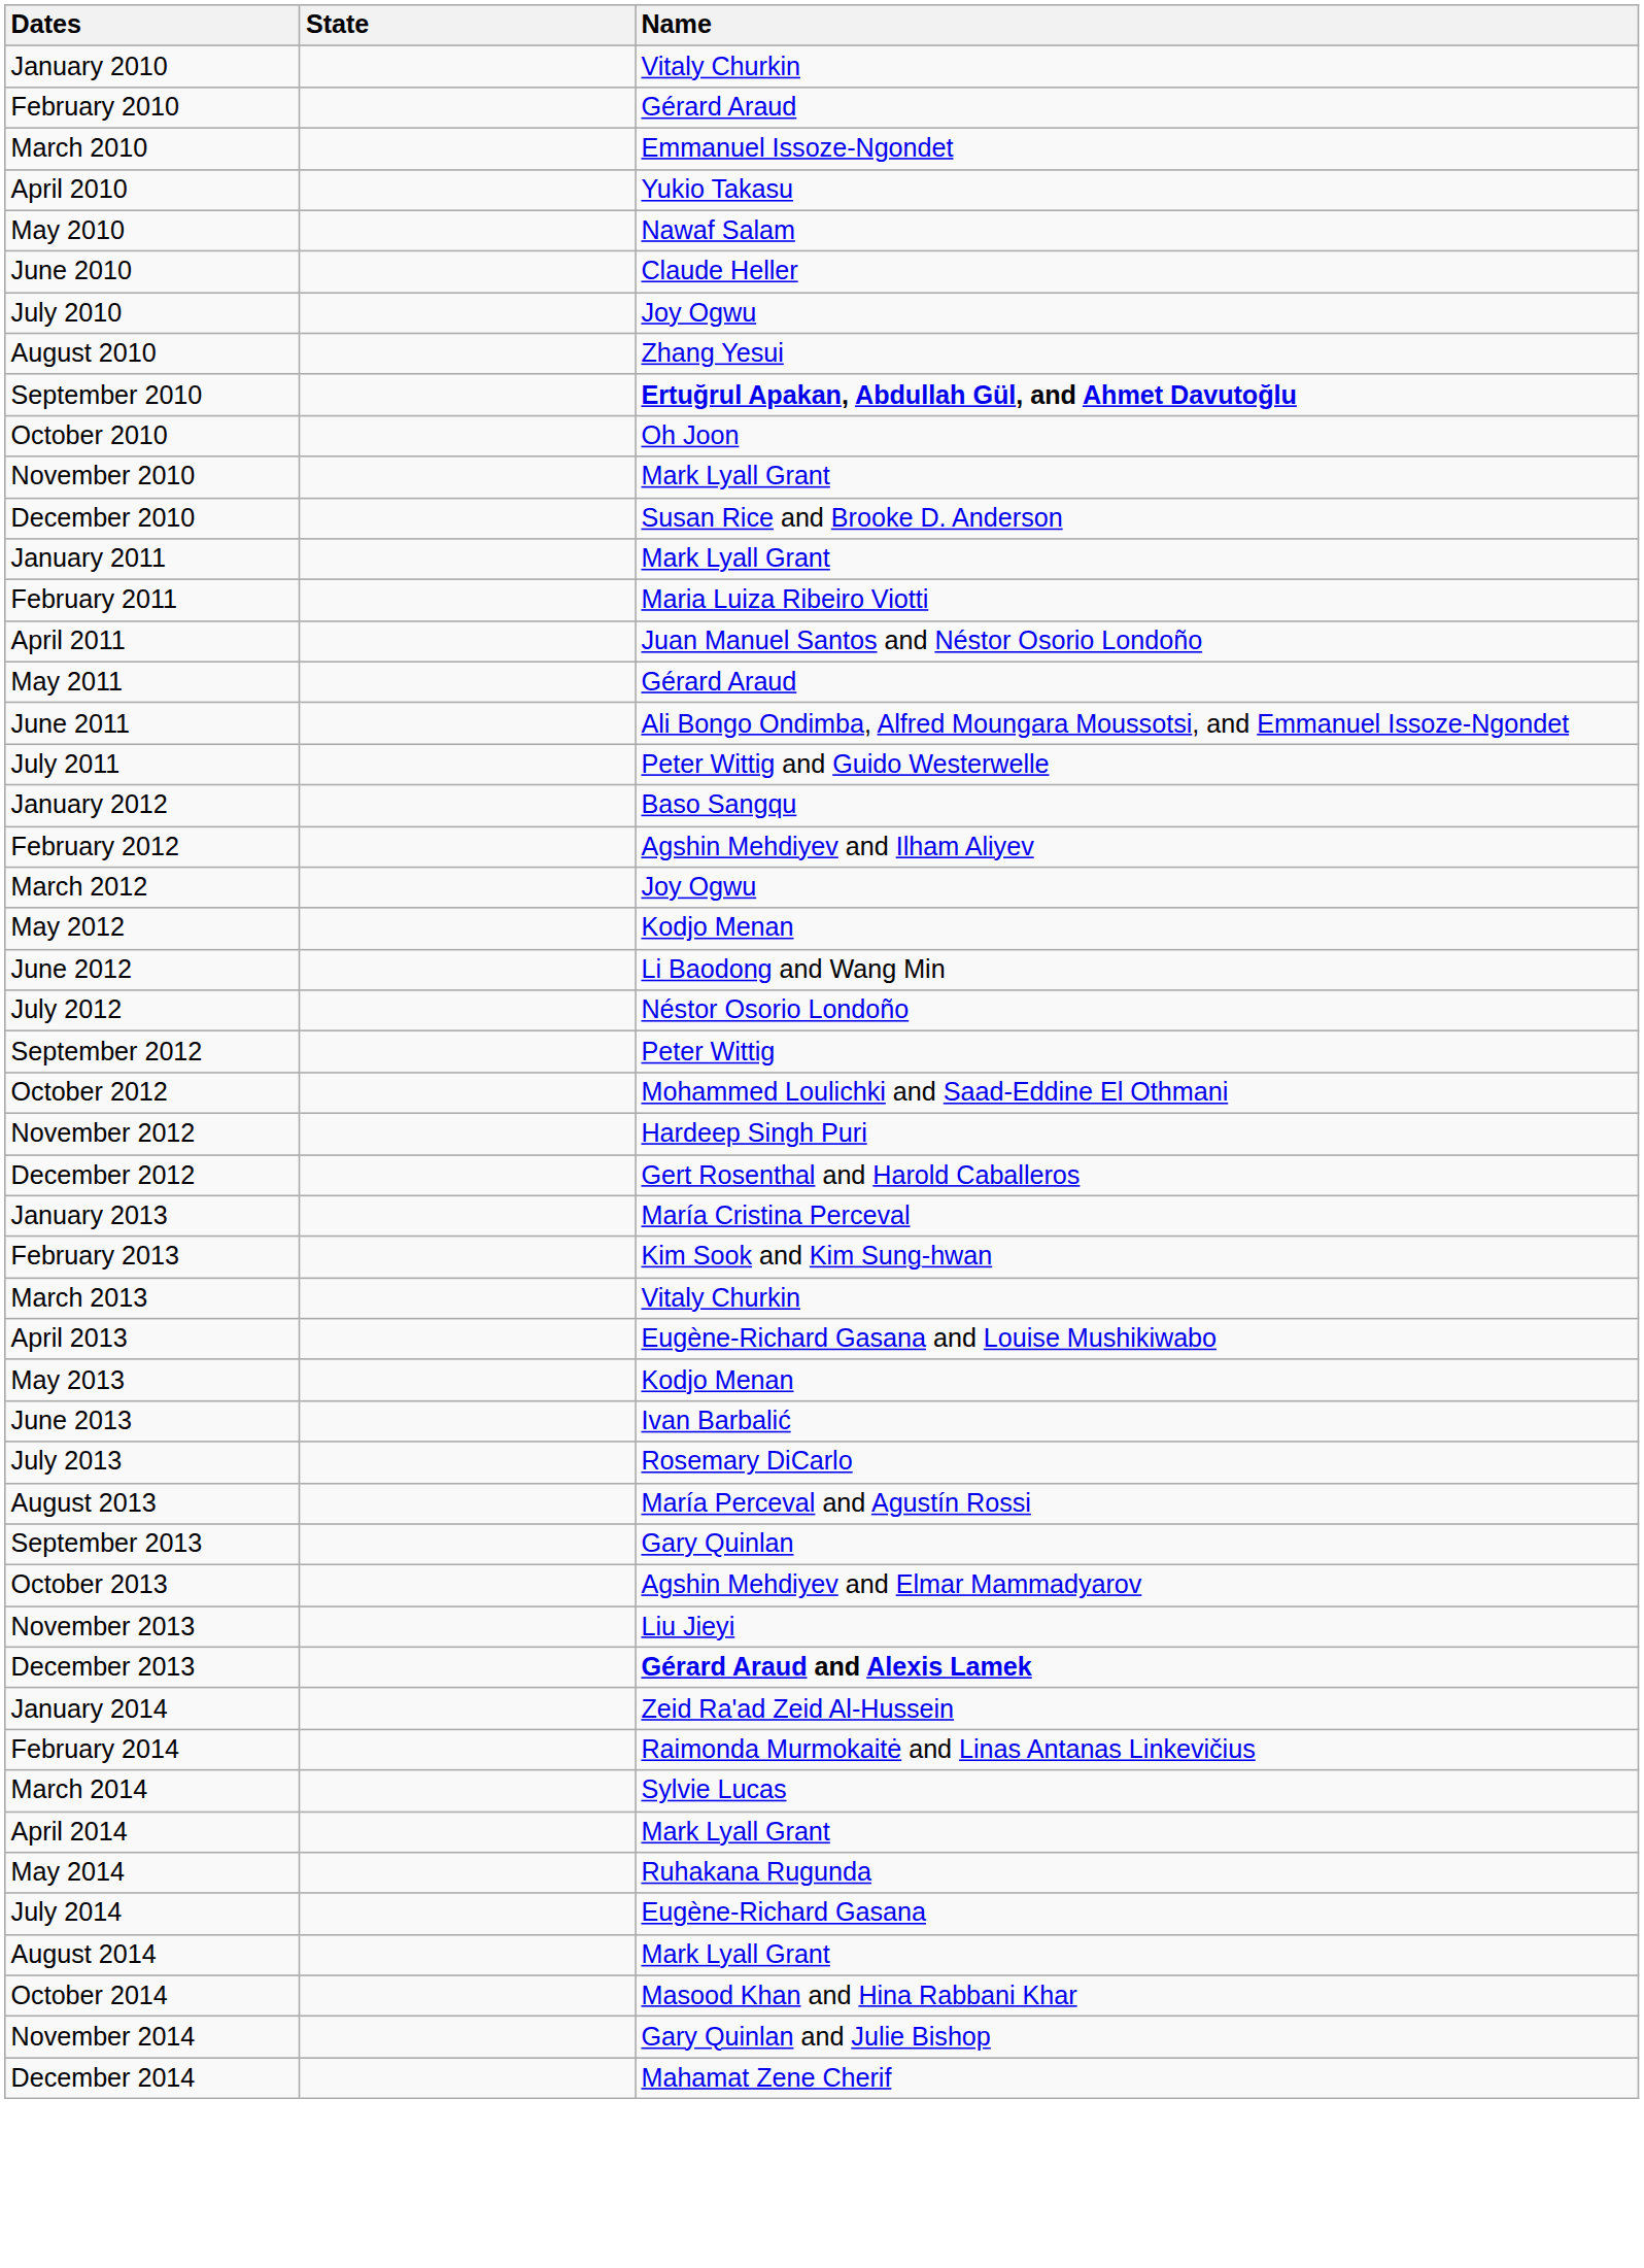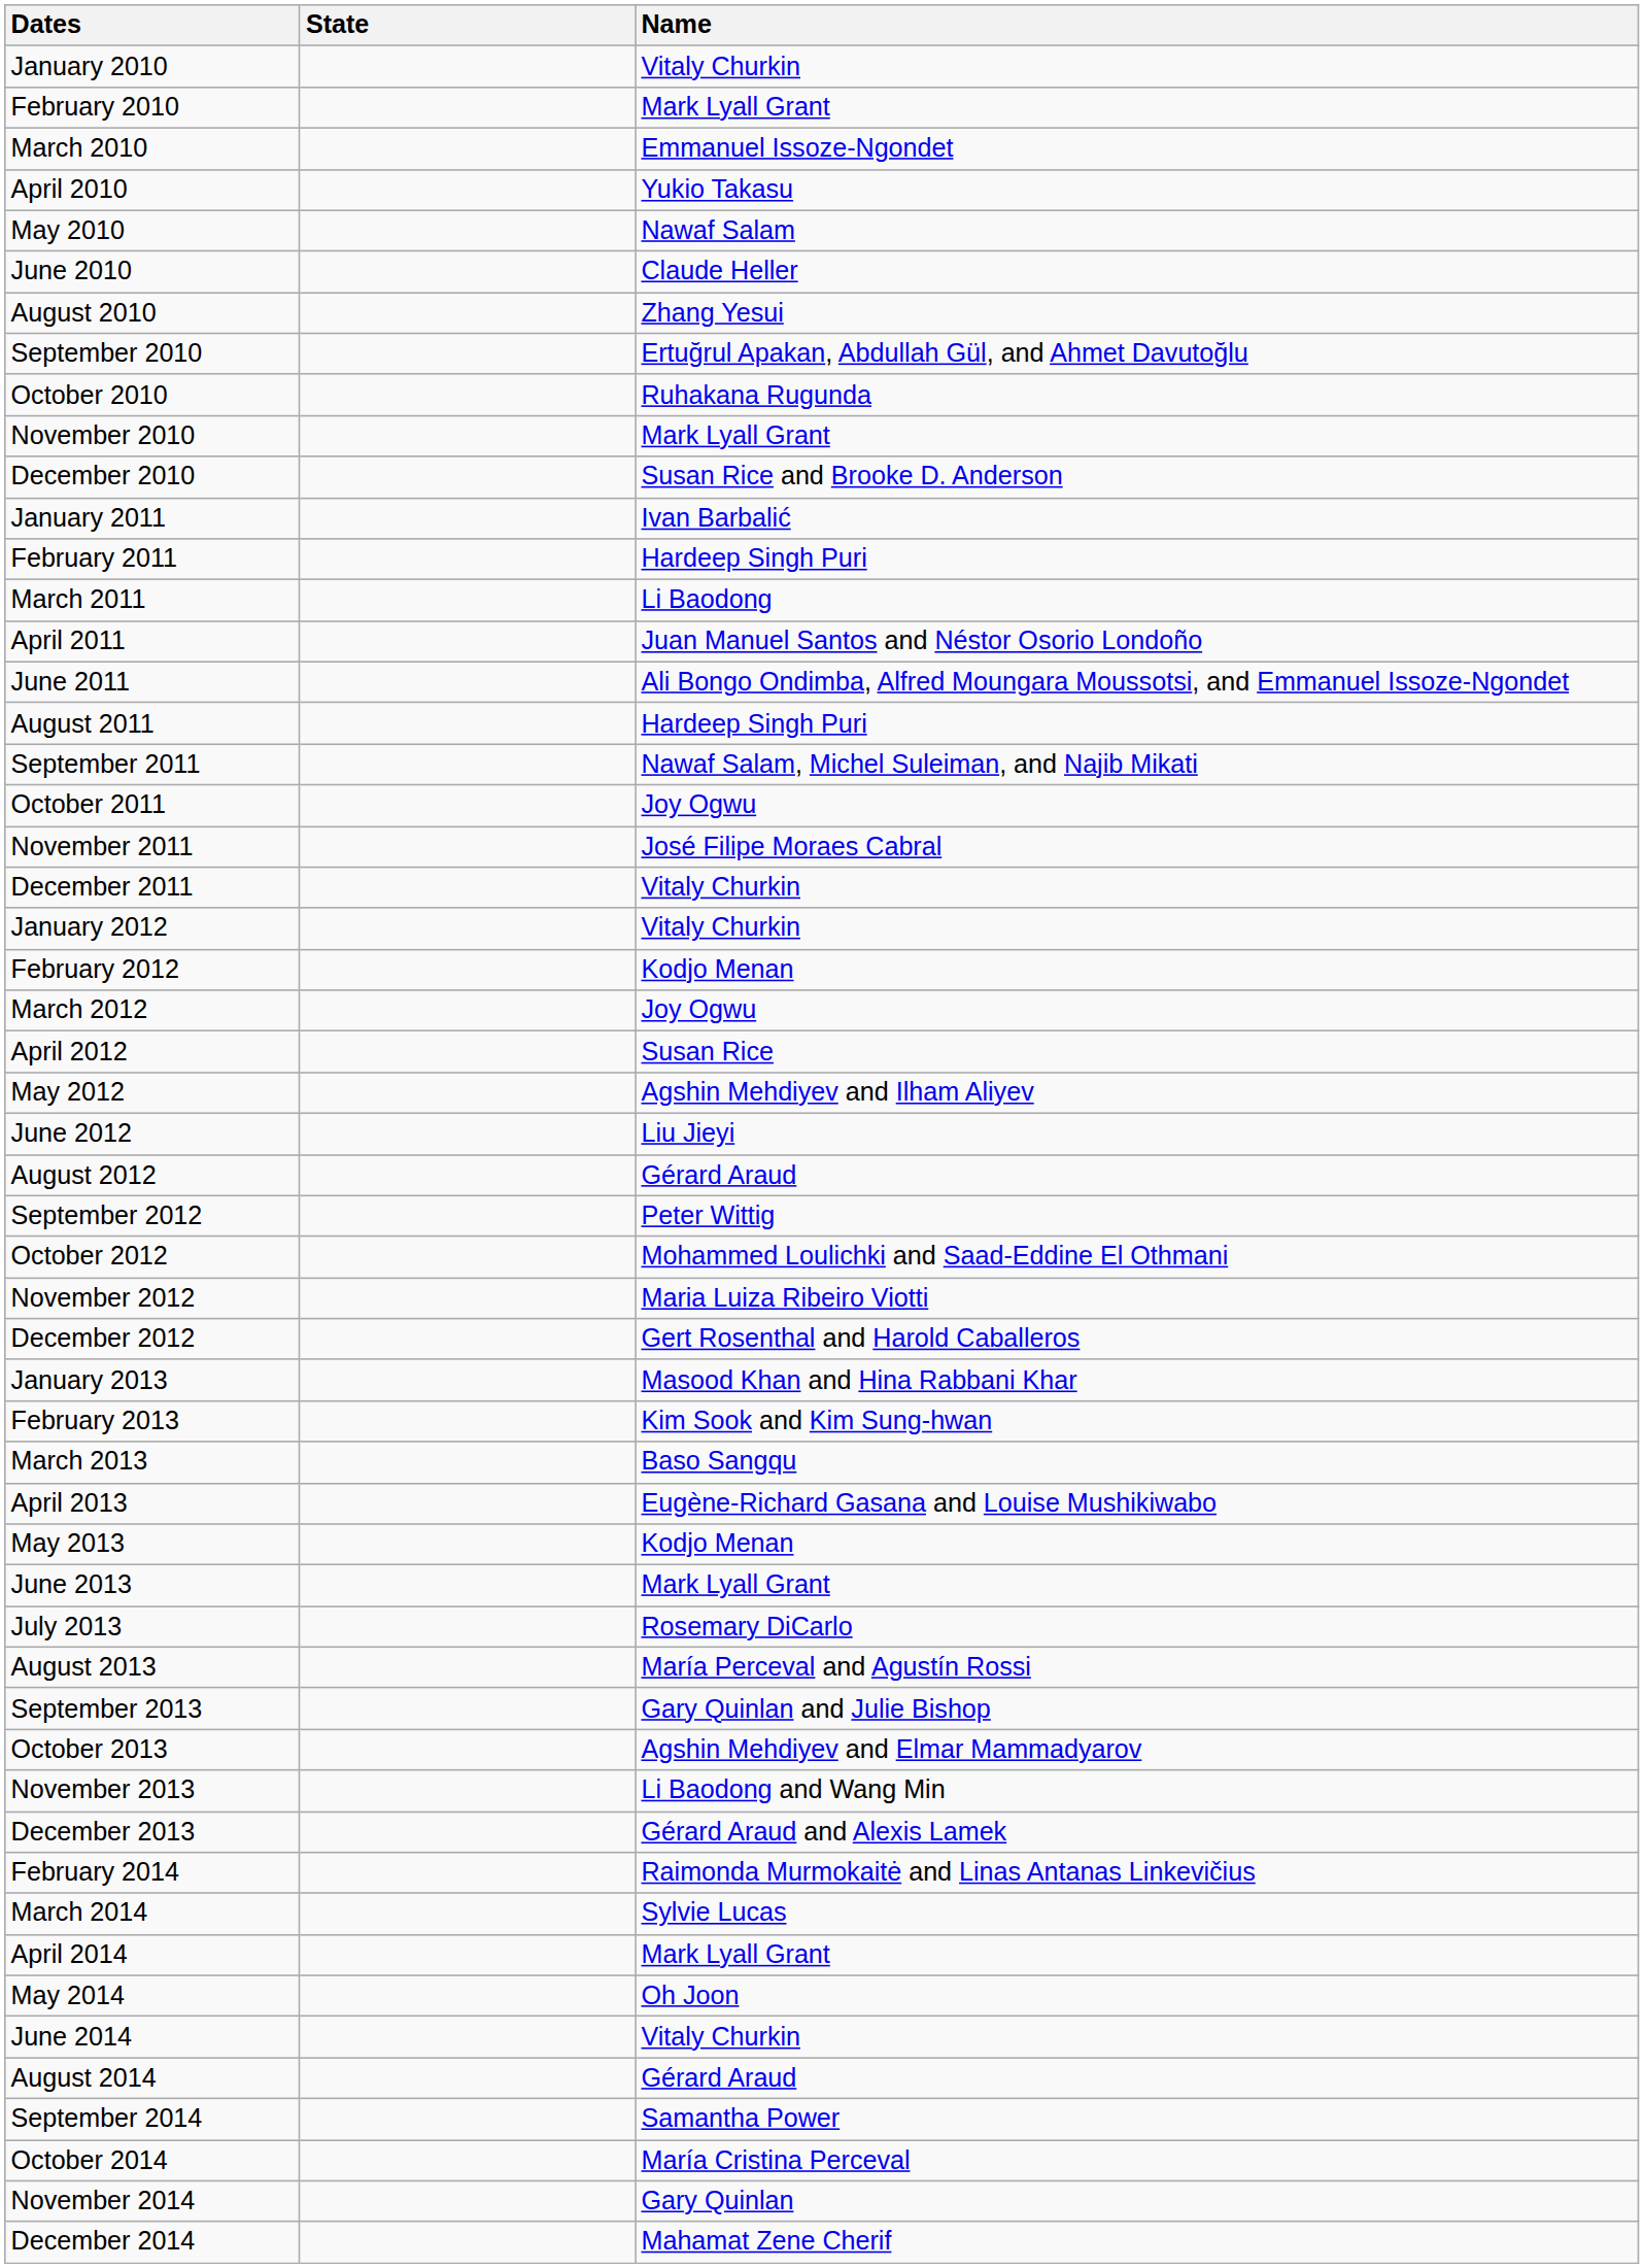February 2010 | Name: Gérard Araud -> Mark Lyall Grant
- row: July 2010 | Joy Ogwu
September 2010 | Name: bold -> normal
October 2010 | Name: Oh Joon -> Ruhakana Rugunda
January 2011 | Name: Mark Lyall Grant -> Ivan Barbalić
February 2011 | Name: Maria Luiza Ribeiro Viotti -> Hardeep Singh Puri
+ row: March 2011 | Li Baodong
- row: May 2011 | Gérard Araud
- row: July 2011 | Peter Wittig and Guido Westerwelle
+ row: August 2011 | Hardeep Singh Puri
+ row: September 2011 | Nawaf Salam, Michel Suleiman, and Najib Mikati
+ row: October 2011 | Joy Ogwu
+ row: November 2011 | José Filipe Moraes Cabral
+ row: December 2011 | Vitaly Churkin
January 2012 | Name: Baso Sangqu -> Vitaly Churkin
February 2012 | Name: Agshin Mehdiyev and Ilham Aliyev -> Kodjo Menan
+ row: April 2012 | Susan Rice
May 2012 | Name: Kodjo Menan -> Agshin Mehdiyev and Ilham Aliyev
June 2012 | Name: Li Baodong and Wang Min -> Liu Jieyi
- row: July 2012 | Néstor Osorio Londoño
+ row: August 2012 | Gérard Araud
November 2012 | Name: Hardeep Singh Puri -> Maria Luiza Ribeiro Viotti
January 2013 | Name: María Cristina Perceval -> Masood Khan and Hina Rabbani Khar
March 2013 | Name: Vitaly Churkin -> Baso Sangqu
June 2013 | Name: Ivan Barbalić -> Mark Lyall Grant
September 2013 | Name: Gary Quinlan -> Gary Quinlan and Julie Bishop
November 2013 | Name: Liu Jieyi -> Li Baodong and Wang Min
December 2013 | Name: bold -> normal
- row: January 2014 | Zeid Ra'ad Zeid Al-Hussein
May 2014 | Name: Ruhakana Rugunda -> Oh Joon
+ row: June 2014 | Vitaly Churkin
- row: July 2014 | Eugène-Richard Gasana
August 2014 | Name: Mark Lyall Grant -> Gérard Araud
+ row: September 2014 | Samantha Power
October 2014 | Name: Masood Khan and Hina Rabbani Khar -> María Cristina Perceval
November 2014 | Name: Gary Quinlan and Julie Bishop -> Gary Quinlan
